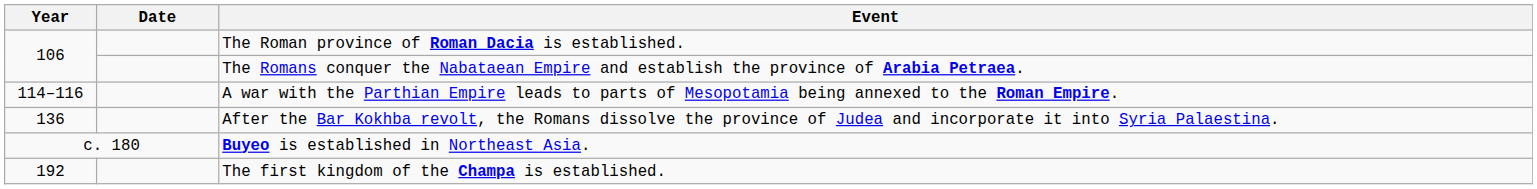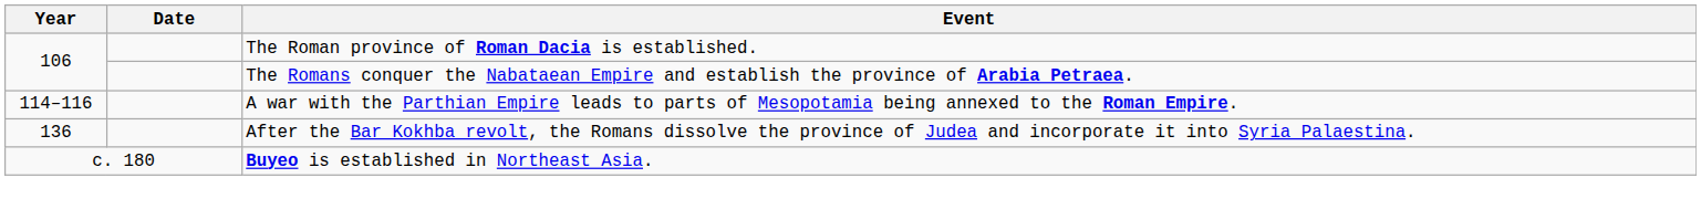- row: 192 | The first kingdom of the Champa is established.
